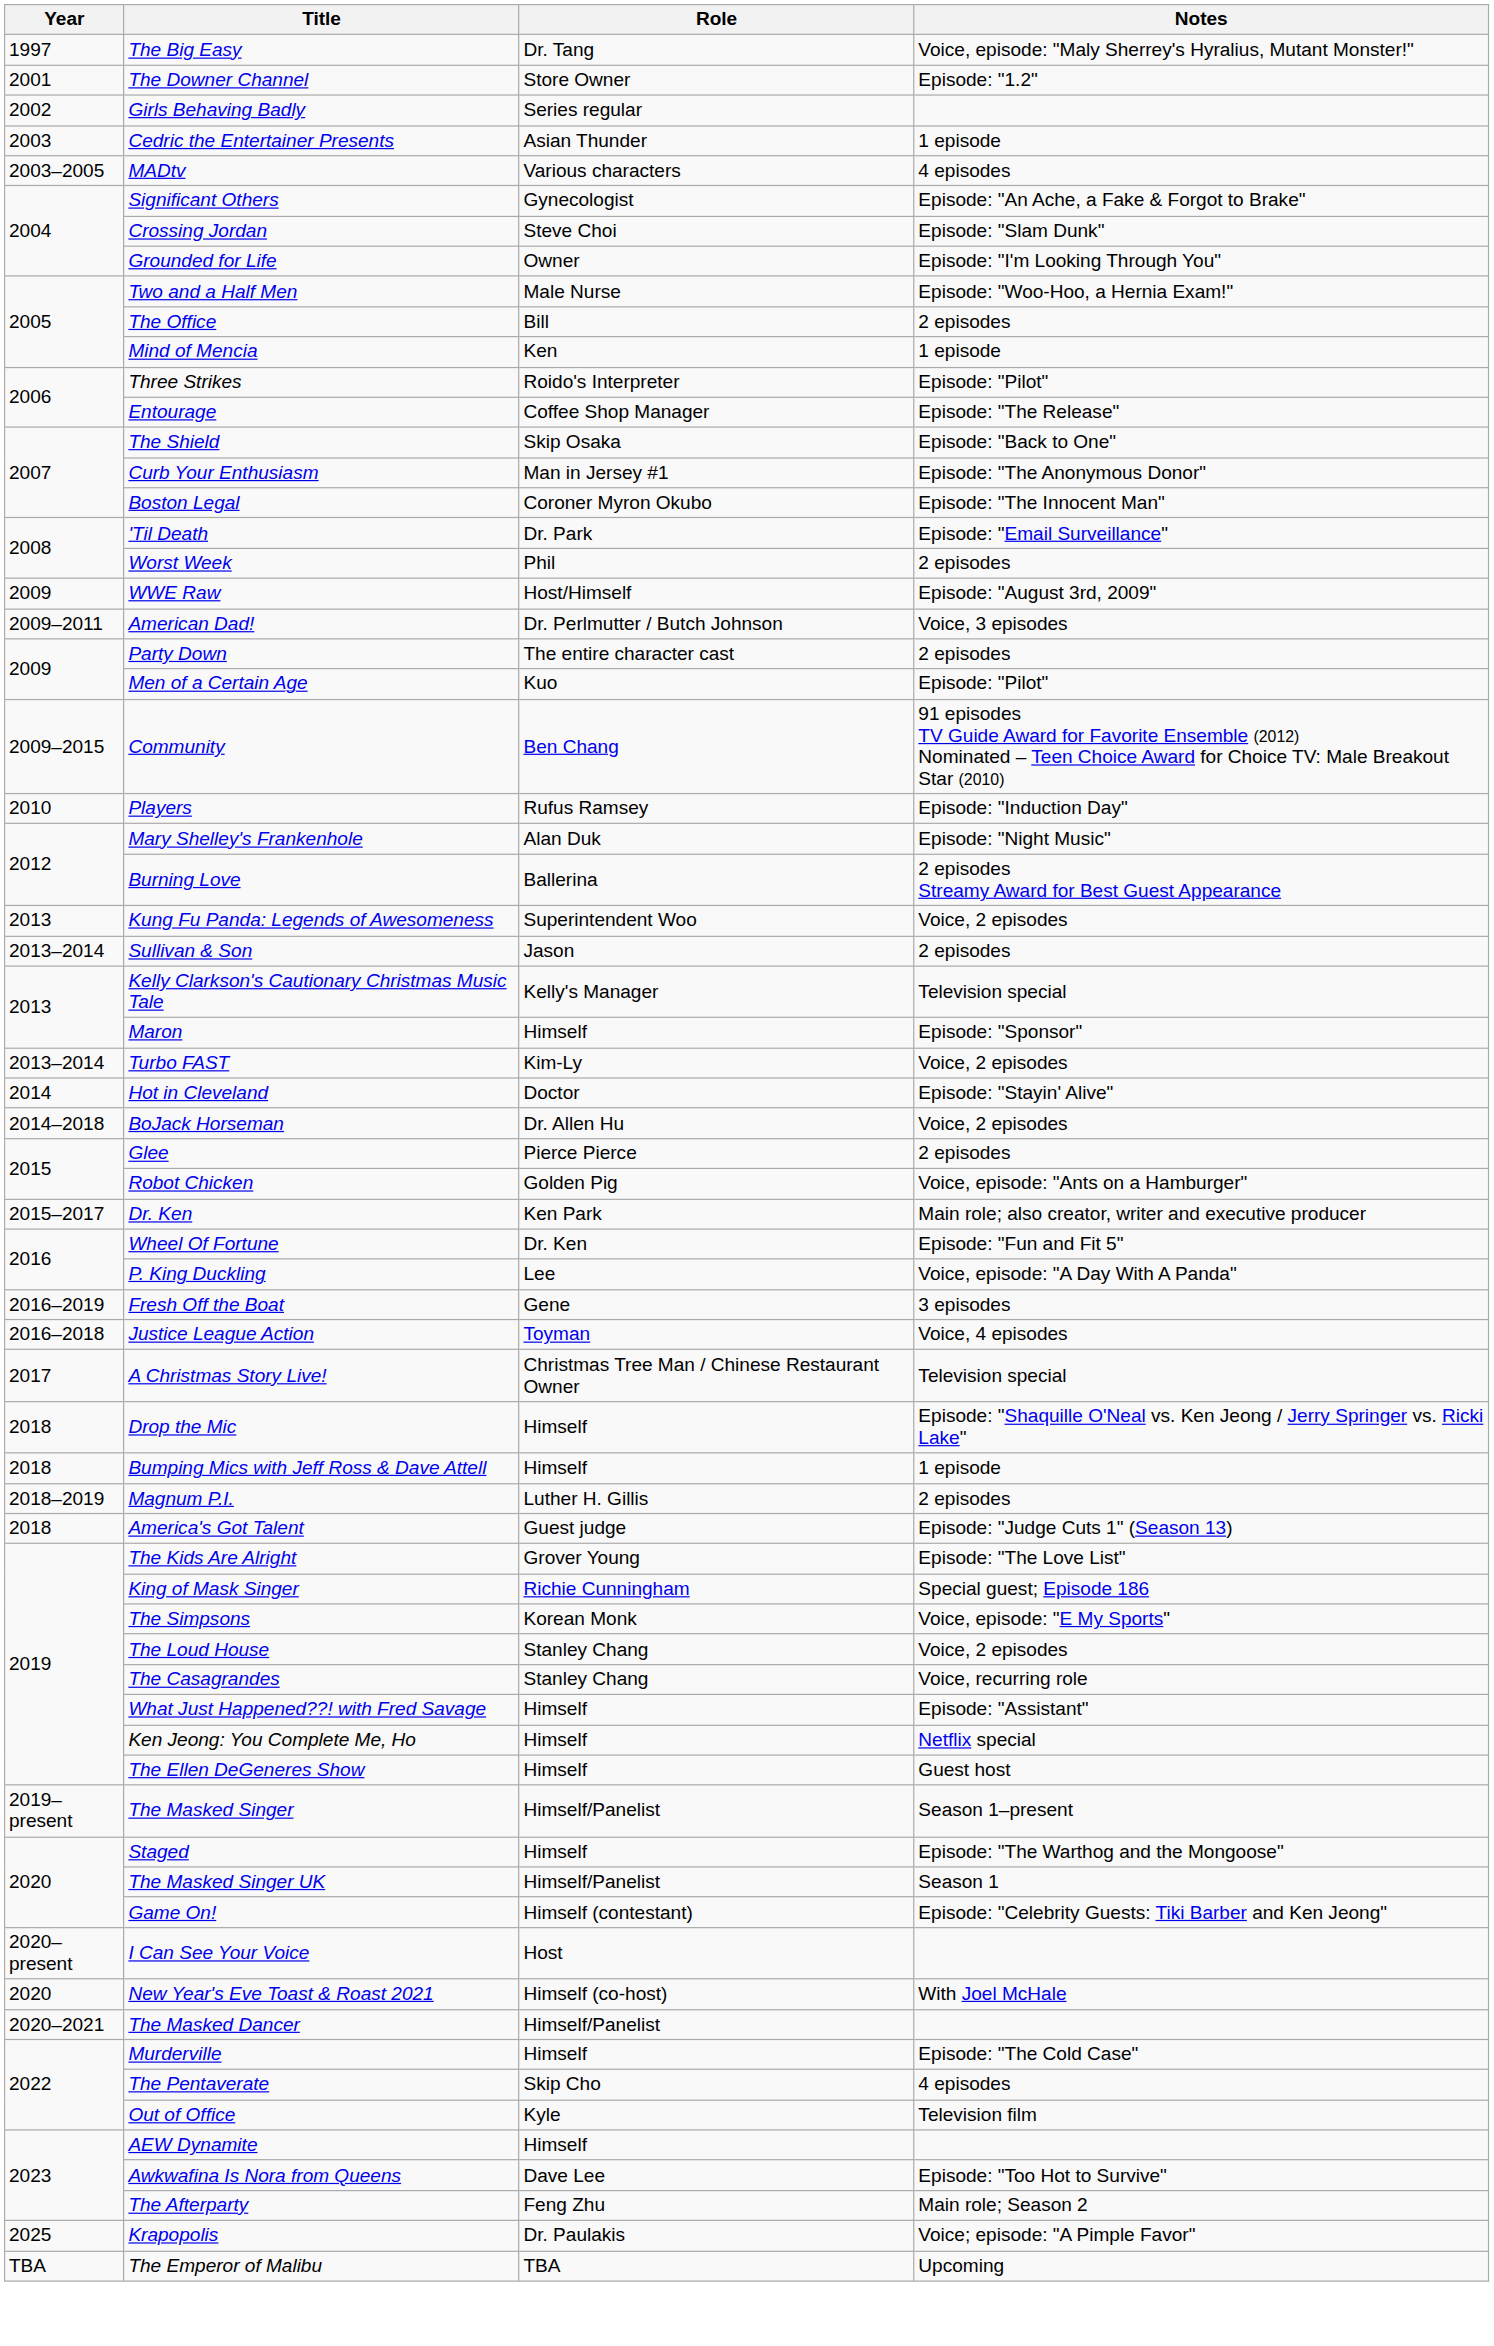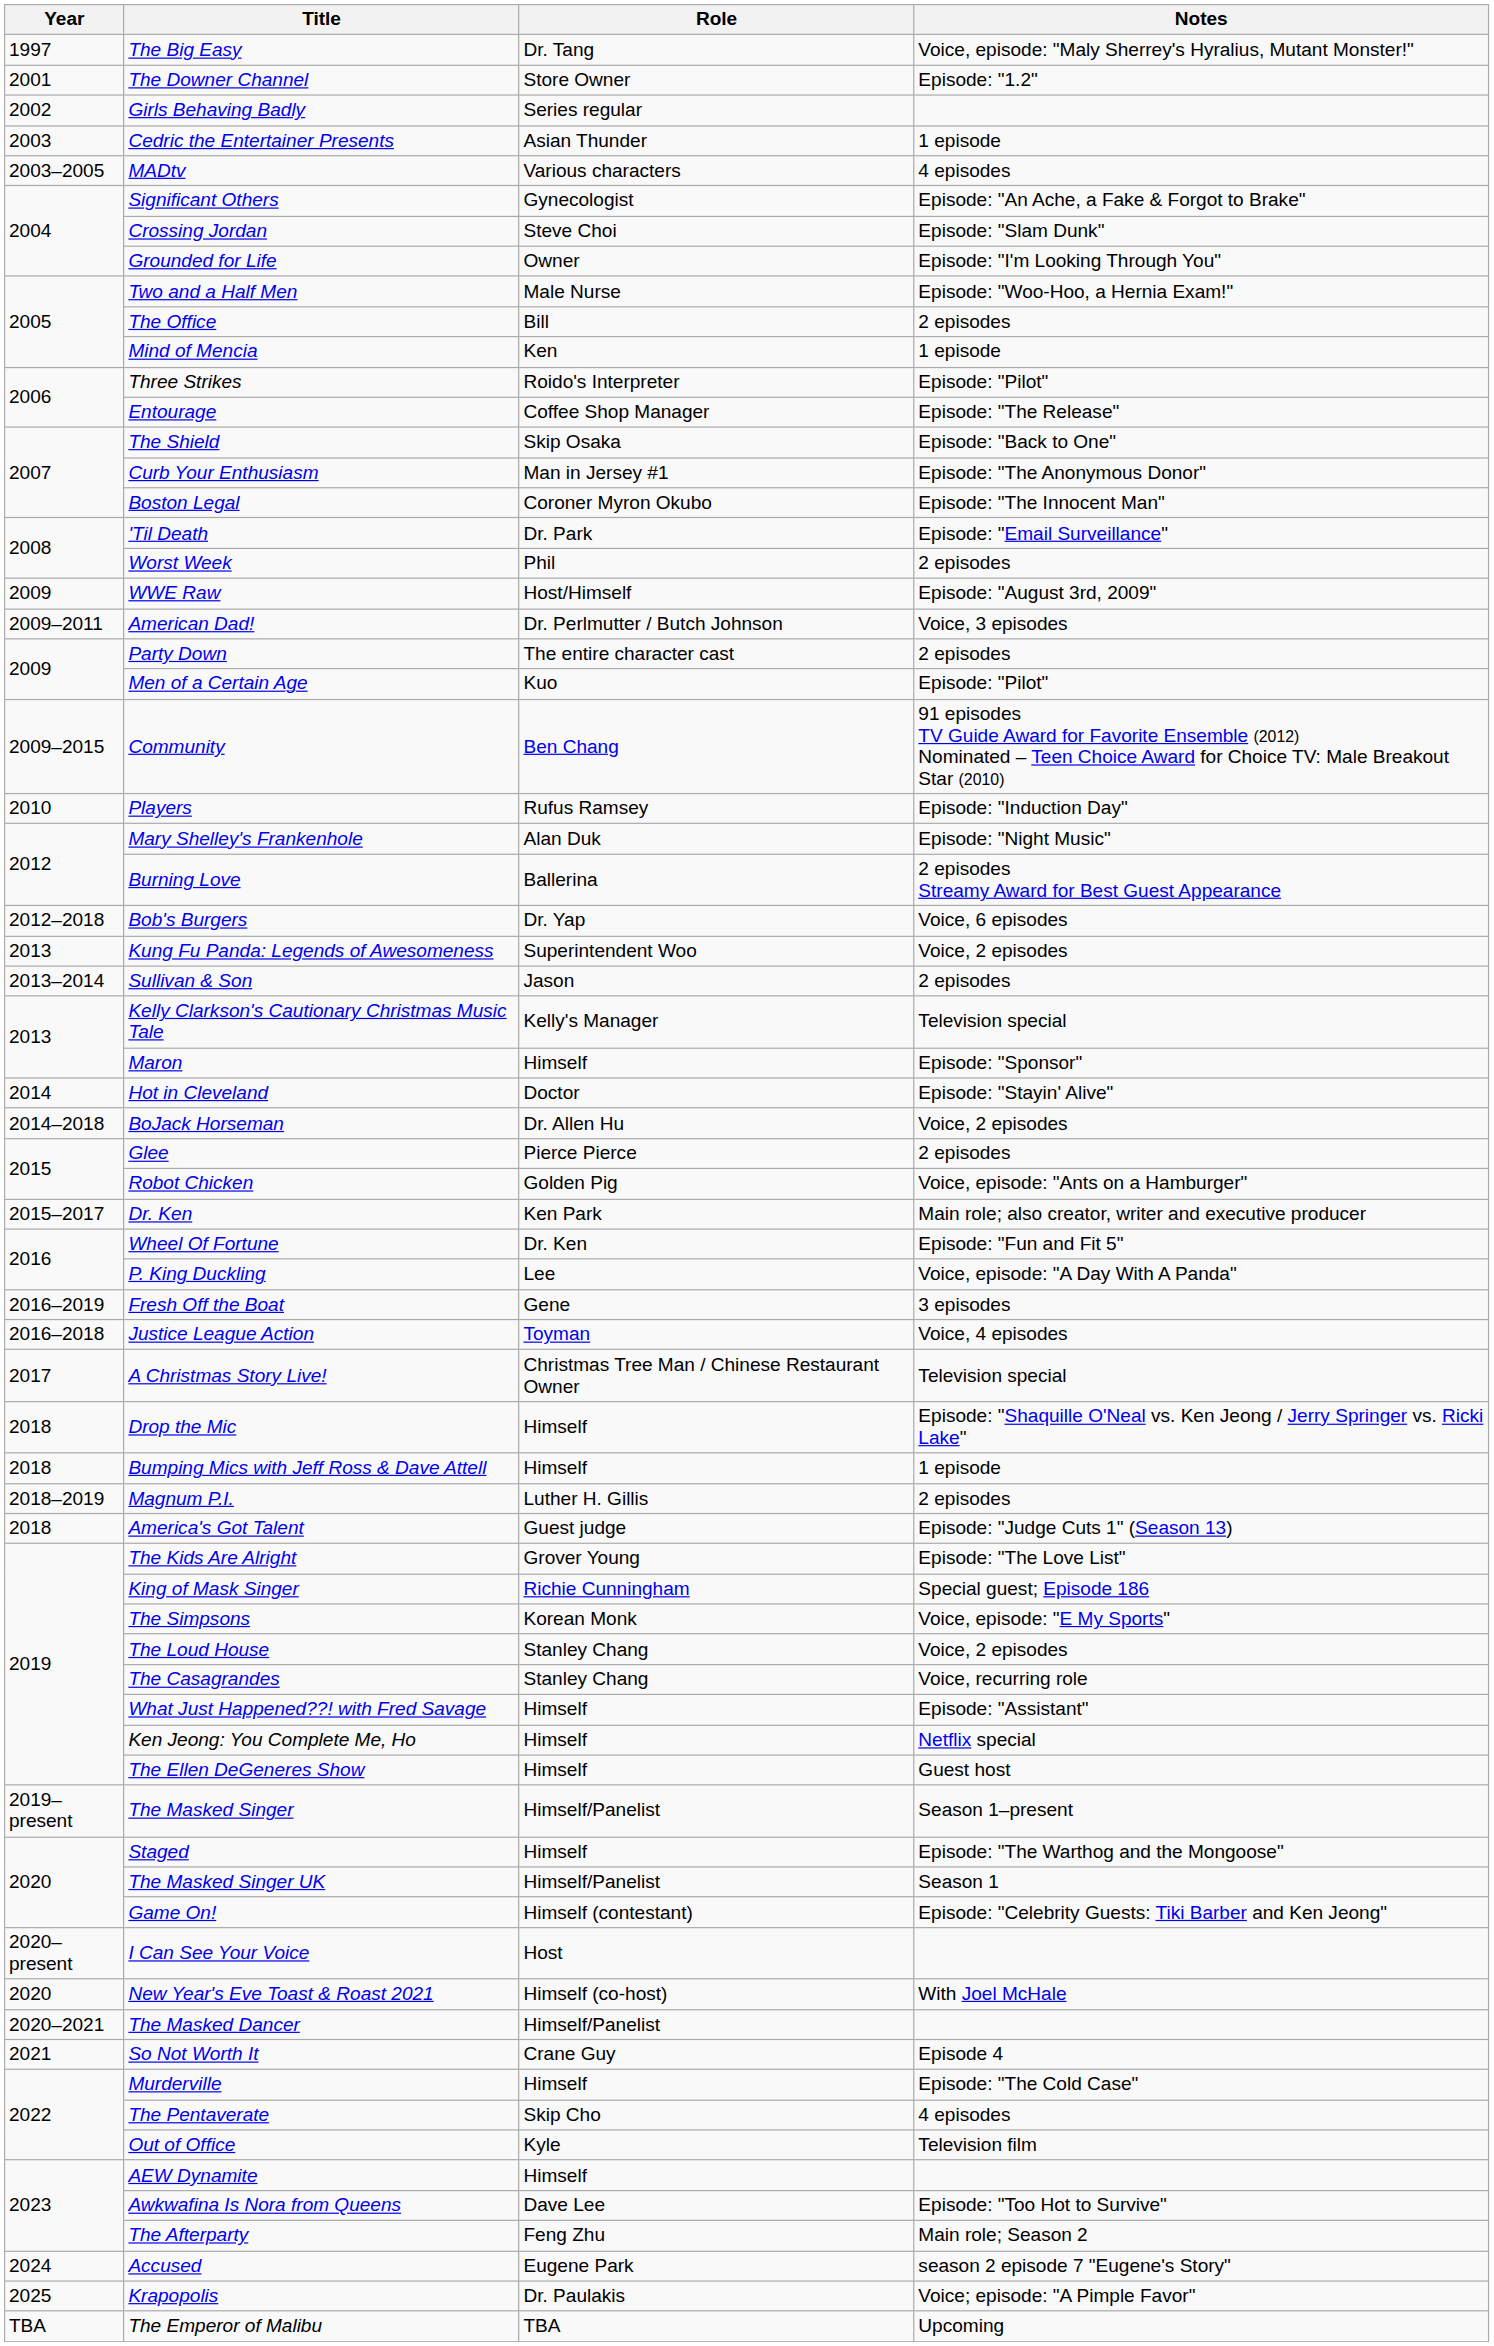+ row: 2012–2018 | Bob's Burgers | Dr. Yap | Voice, 6 episodes
- row: 2013–2014 | Turbo FAST | Kim-Ly | Voice, 2 episodes
+ row: 2021 | So Not Worth It | Crane Guy | Episode 4
+ row: 2024 | Accused | Eugene Park | season 2 episode 7 "Eugene's Story"
